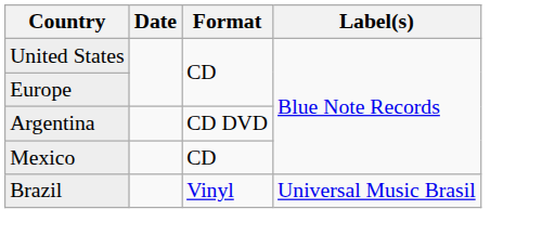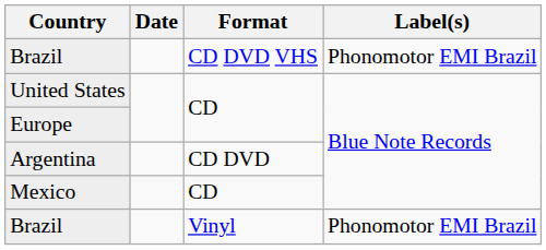+ row: Brazil | CD DVD VHS | Phonomotor EMI Brazil
Brazil / Vinyl | Label(s): Universal Music Brasil -> Phonomotor EMI Brazil
